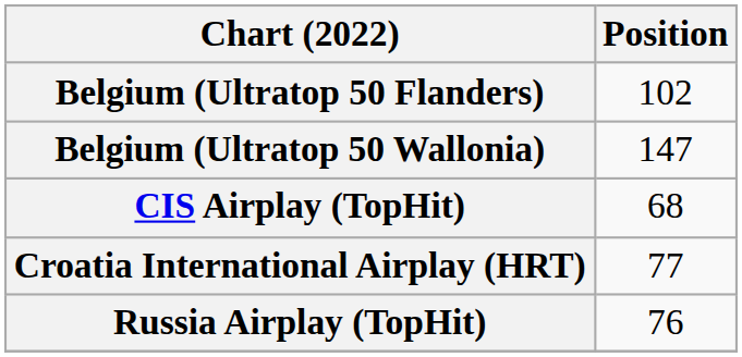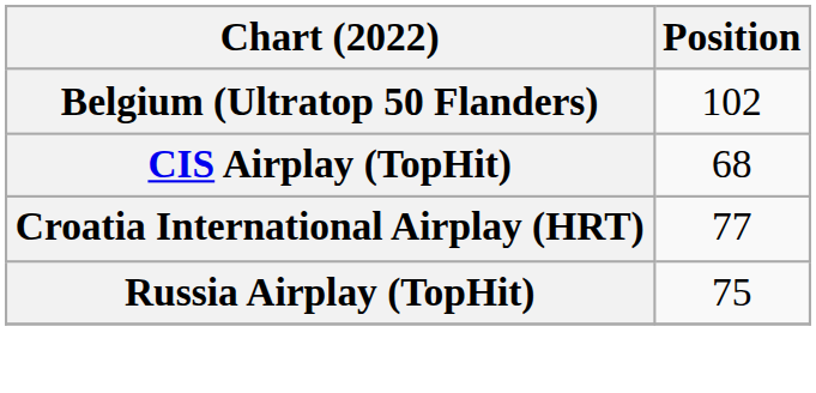- row: Belgium (Ultratop 50 Wallonia) | 147
Russia Airplay (TopHit) | Position: 76 -> 75
